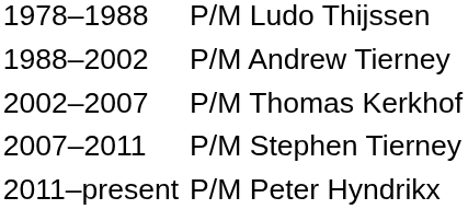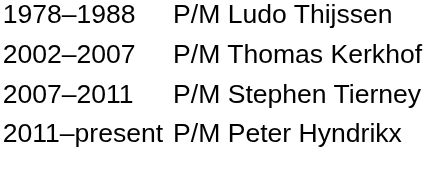- row: 1988–2002 | P/M Andrew Tierney
